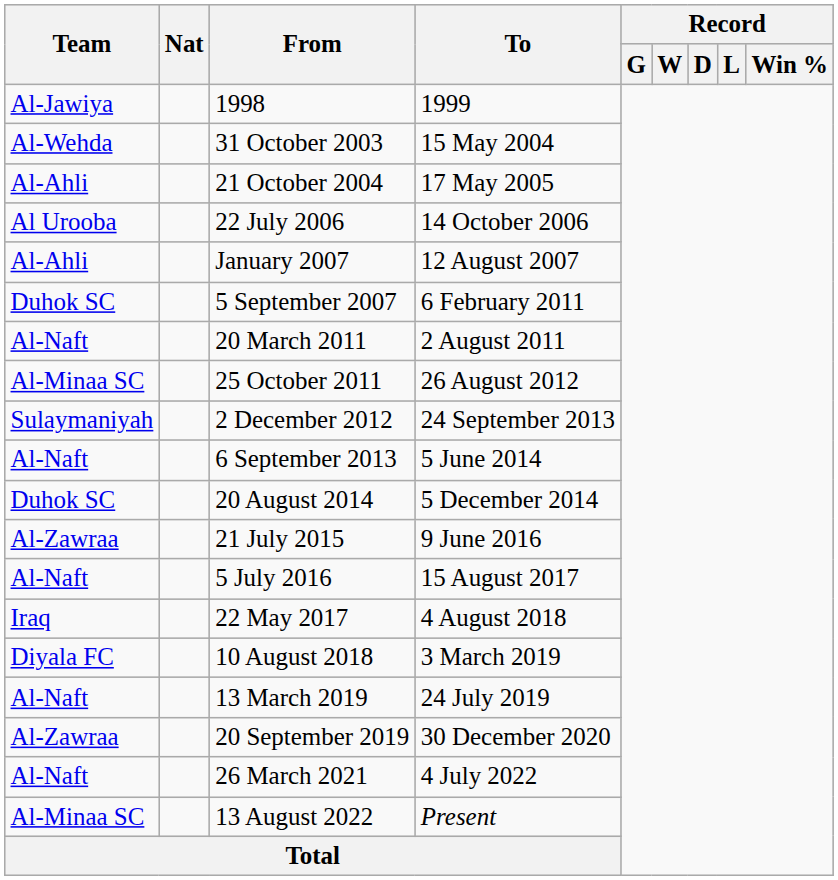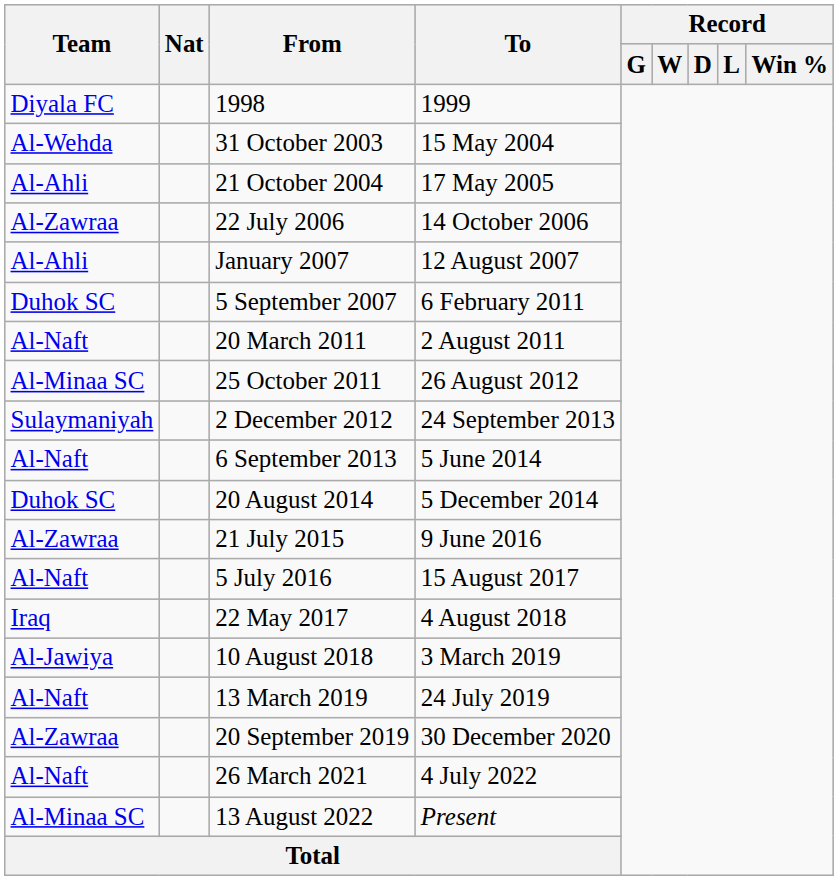1998 | Team: Al-Jawiya -> Diyala FC
22 July 2006 | Team: Al Urooba -> Al-Zawraa
10 August 2018 | Team: Diyala FC -> Al-Jawiya
